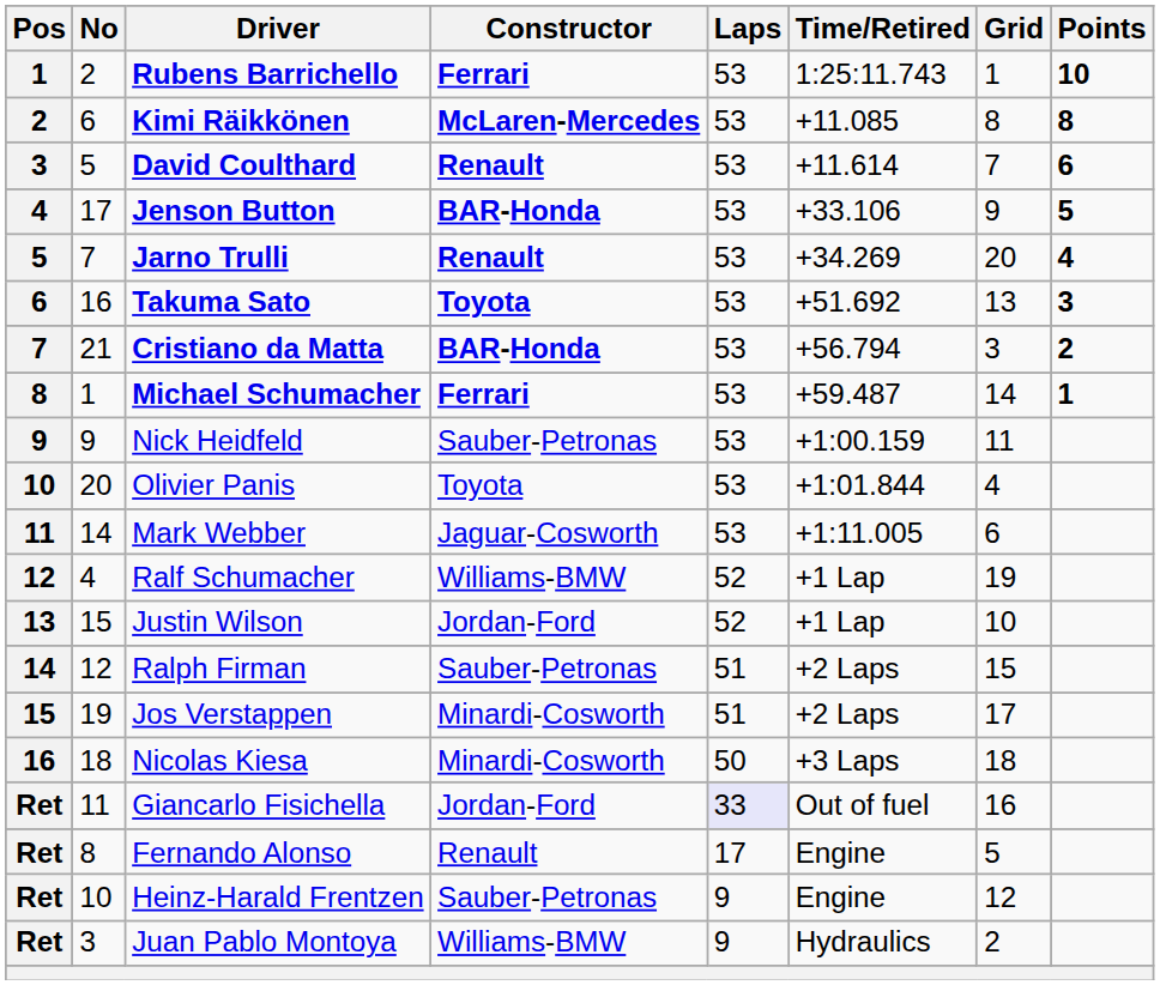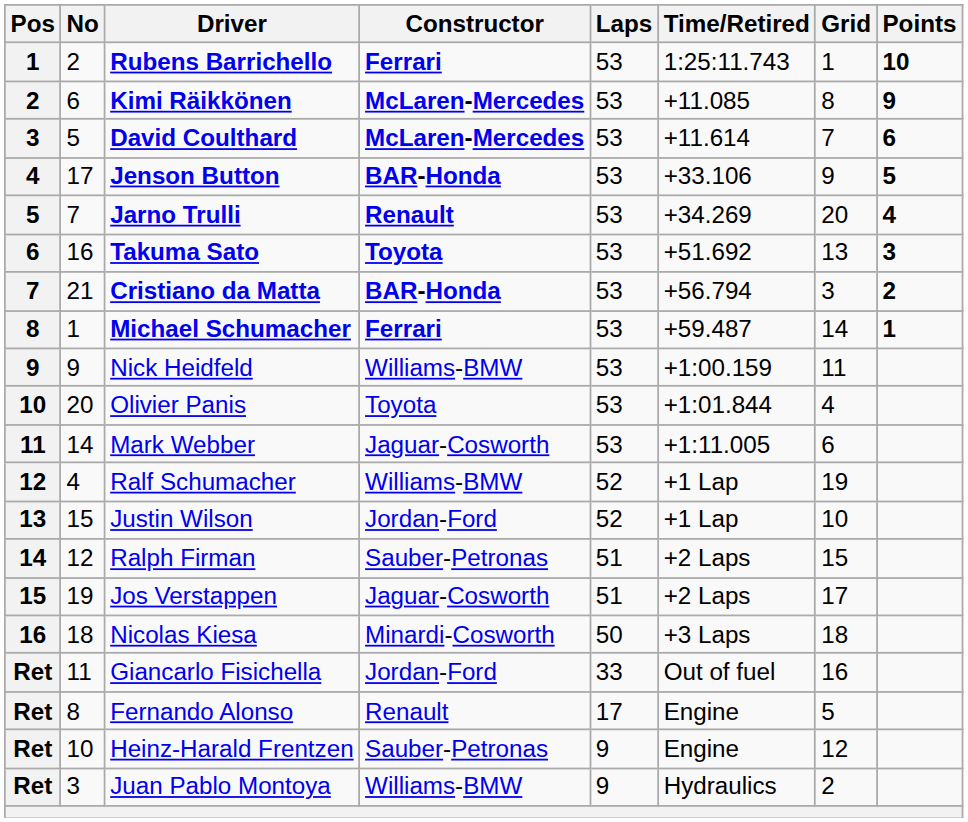Kimi Räikkönen | Points: 8 -> 9
David Coulthard | Constructor: Renault -> McLaren-Mercedes
Nick Heidfeld | Constructor: Sauber-Petronas -> Williams-BMW
Jos Verstappen | Constructor: Minardi-Cosworth -> Jaguar-Cosworth
Giancarlo Fisichella | Laps: lavender background -> no background
